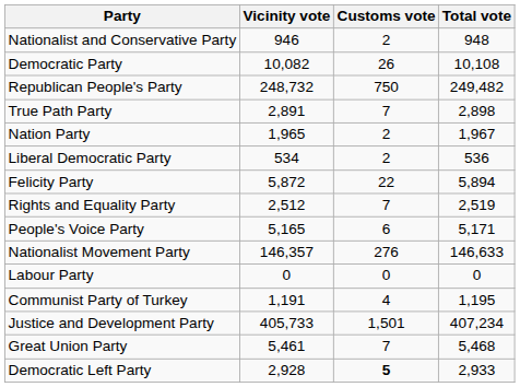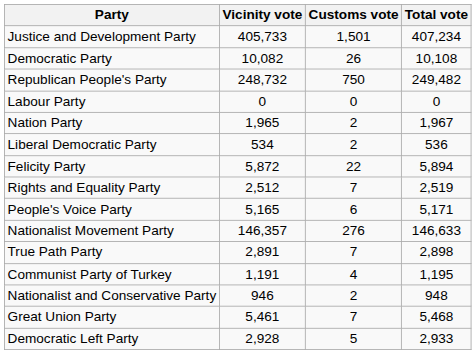rows swapped: Justice and Development Party <-> Nationalist and Conservative Party
rows swapped: Labour Party <-> True Path Party
Democratic Left Party | Customs vote: bold -> normal
